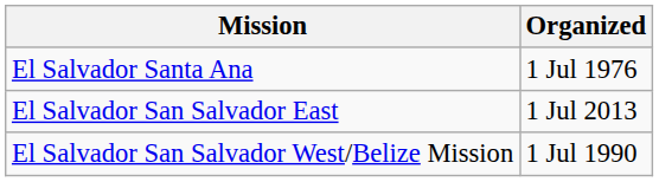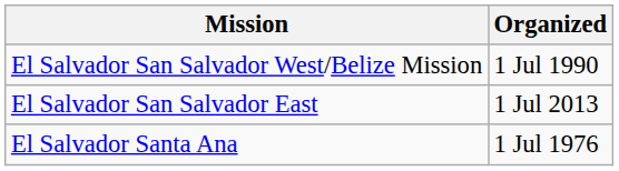rows swapped: El Salvador Santa Ana <-> El Salvador San Salvador West/Belize Mission
